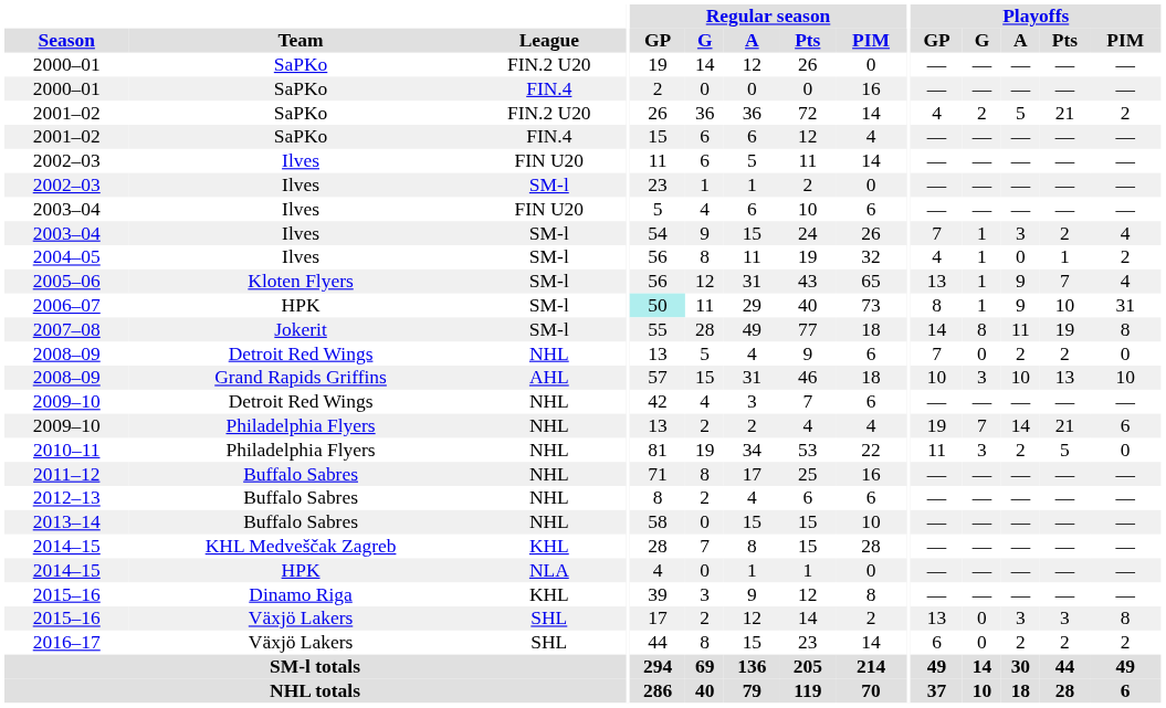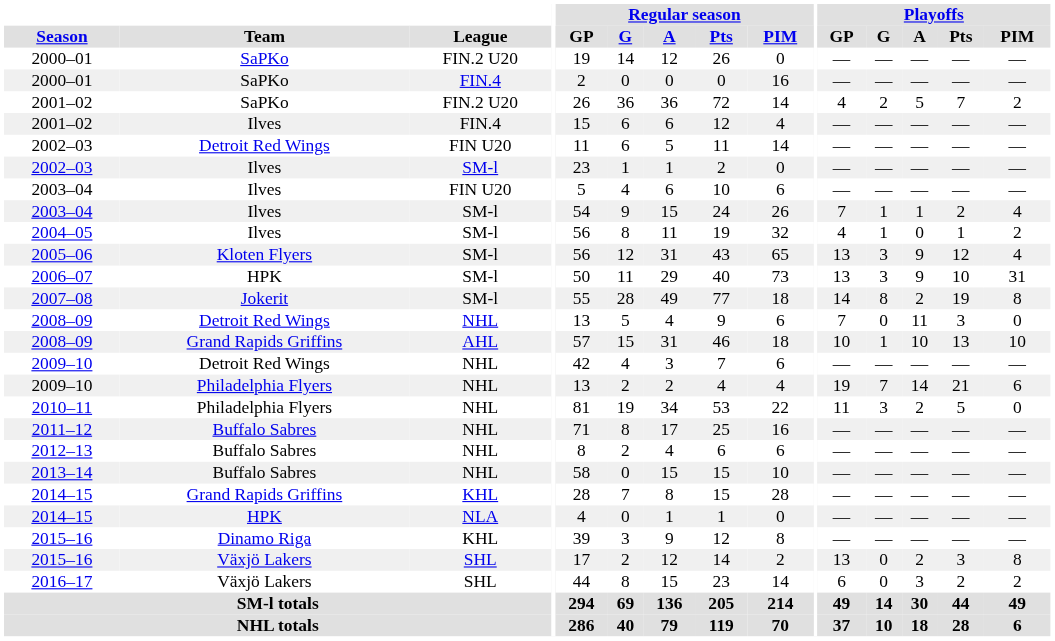2001–02 / FIN.2 U20 | Playoffs / Pts: 21 -> 7
2001–02 / FIN.4 | Team: SaPKo -> Ilves
2002–03 / FIN U20 | Team: Ilves -> Detroit Red Wings
2003–04 / SM-l | Playoffs / A: 3 -> 1
2005–06 | Playoffs / G: 1 -> 3
2005–06 | Playoffs / Pts: 7 -> 12
2006–07 | Regular season / GP: paleturquoise background -> no background
2006–07 | Playoffs / GP: 8 -> 13
2006–07 | Playoffs / G: 1 -> 3
2007–08 | Playoffs / A: 11 -> 2
2008–09 / NHL | Playoffs / A: 2 -> 11
2008–09 / NHL | Playoffs / Pts: 2 -> 3
2008–09 / AHL | Playoffs / G: 3 -> 1
2014–15 / KHL | Team: KHL Medveščak Zagreb -> Grand Rapids Griffins
2015–16 / SHL | Playoffs / A: 3 -> 2
2016–17 | Playoffs / A: 2 -> 3
